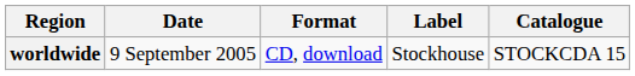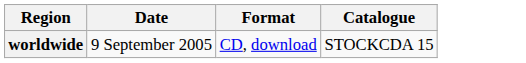- column: Label | Stockhouse
